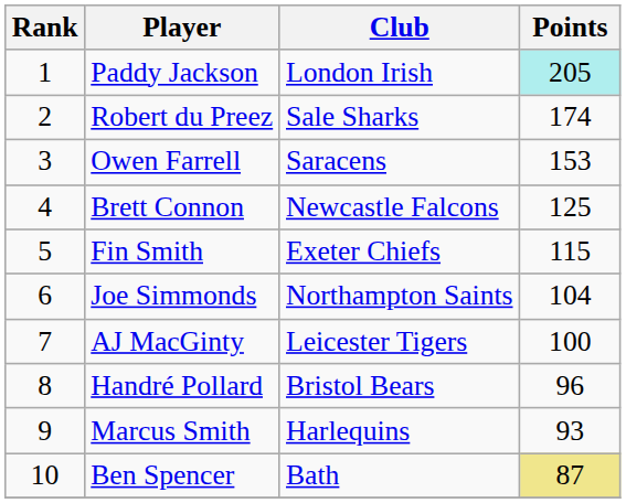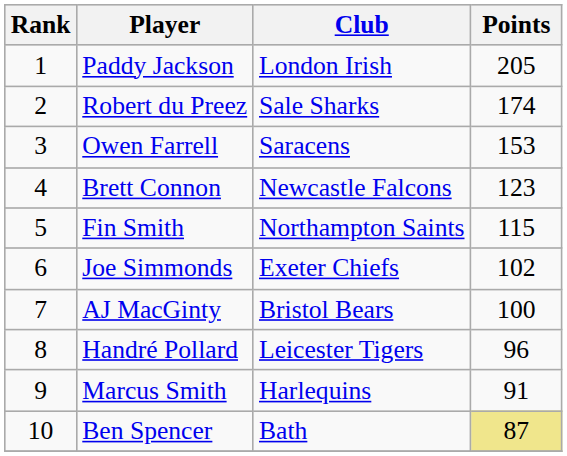Paddy Jackson | Points: paleturquoise background -> no background
Brett Connon | Points: 125 -> 123
Fin Smith | Club: Exeter Chiefs -> Northampton Saints
Joe Simmonds | Club: Northampton Saints -> Exeter Chiefs
Joe Simmonds | Points: 104 -> 102
AJ MacGinty | Club: Leicester Tigers -> Bristol Bears
Handré Pollard | Club: Bristol Bears -> Leicester Tigers
Marcus Smith | Points: 93 -> 91
